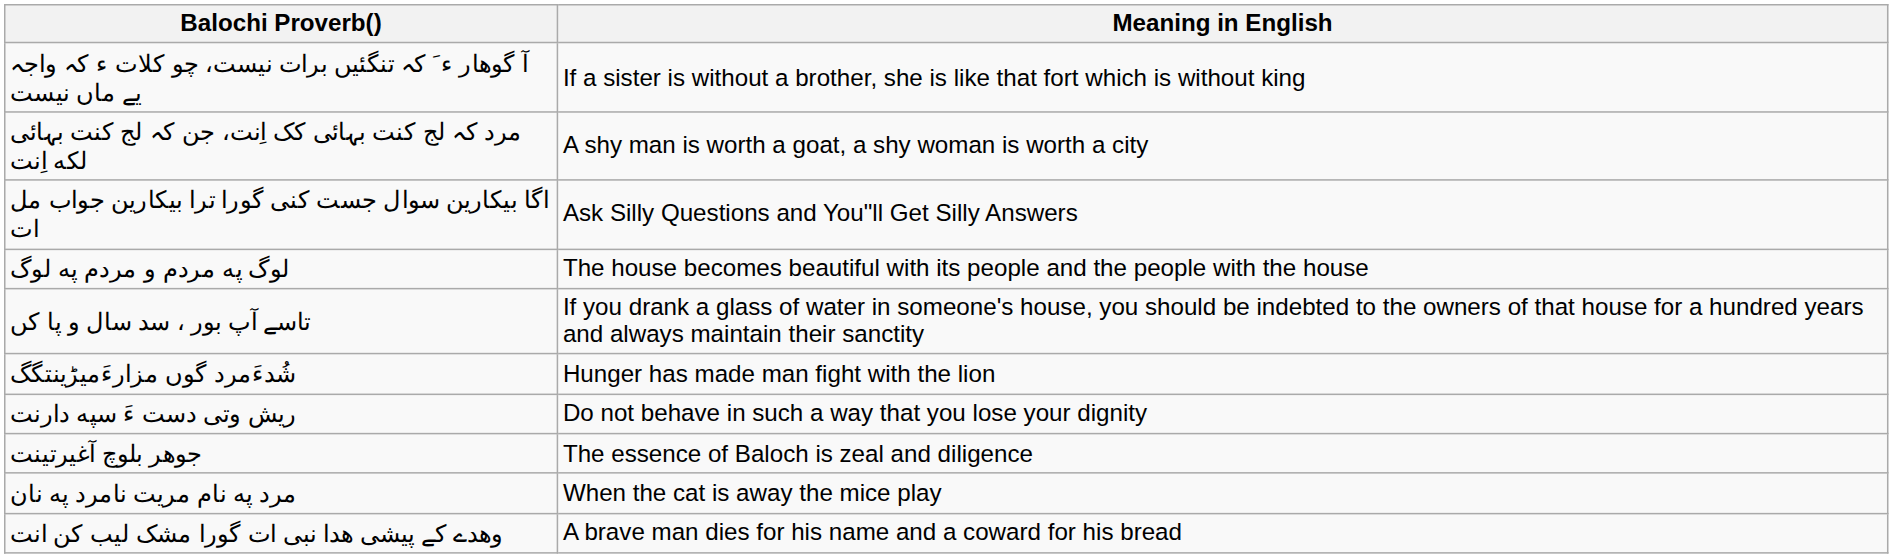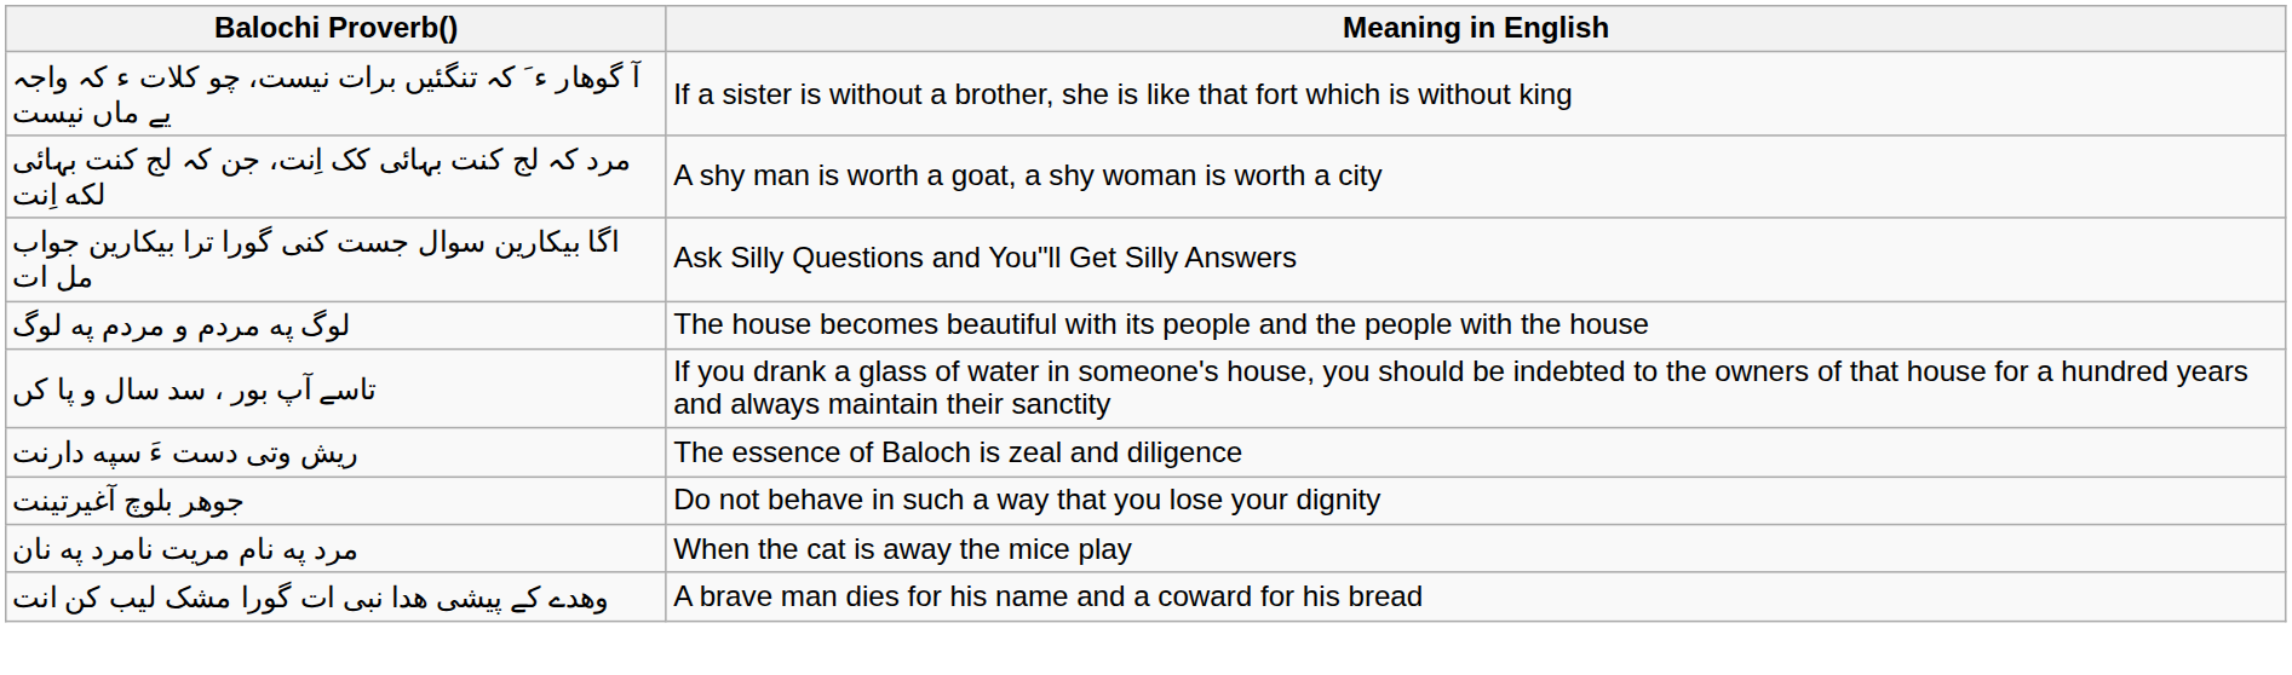- row: شُدءَمرد گوں مزارءَميڑينتگگ | Hunger has made man fight with the lion
ریش وتی دست ءَ سپه دارنت | Meaning in English: Do not behave in such a way that you lose your dignity -> The essence of Baloch is zeal and diligence
جوهر بلوچ آغیرتینت | Meaning in English: The essence of Baloch is zeal and diligence -> Do not behave in such a way that you lose your dignity
